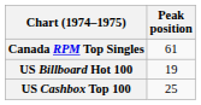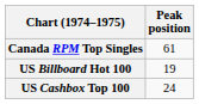US Cashbox Top 100 | Peak position: 25 -> 24
